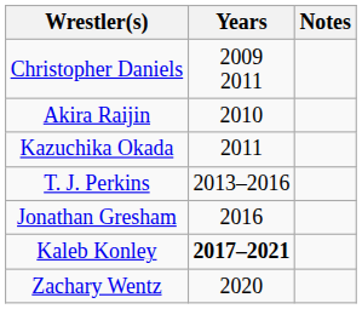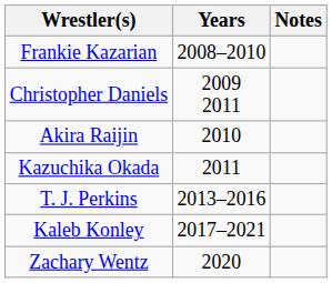+ row: Frankie Kazarian | 2008–2010
- row: Jonathan Gresham | 2016
Kaleb Konley | Years: bold -> normal
